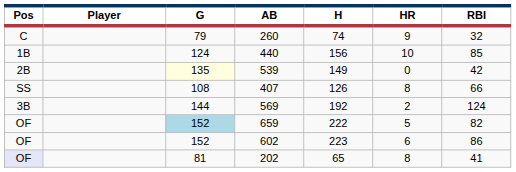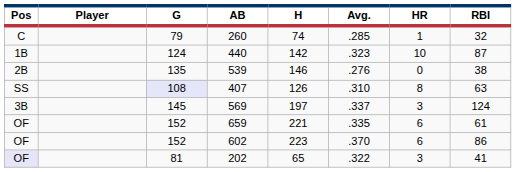+ column: Avg. | .285 | .323 | .276 | .310 | .337 | .335 | .370 | .322
260 | HR: 9 -> 1
440 | H: 156 -> 142
440 | RBI: 85 -> 87
539 | G: lightyellow background -> no background
539 | H: 149 -> 146
539 | RBI: 42 -> 38
407 | G: no background -> lavender background
407 | RBI: 66 -> 63
569 | G: 144 -> 145
569 | H: 192 -> 197
569 | HR: 2 -> 3
659 | G: lightblue background -> no background
659 | H: 222 -> 221
659 | HR: 5 -> 6
659 | RBI: 82 -> 61
202 | HR: 8 -> 3
